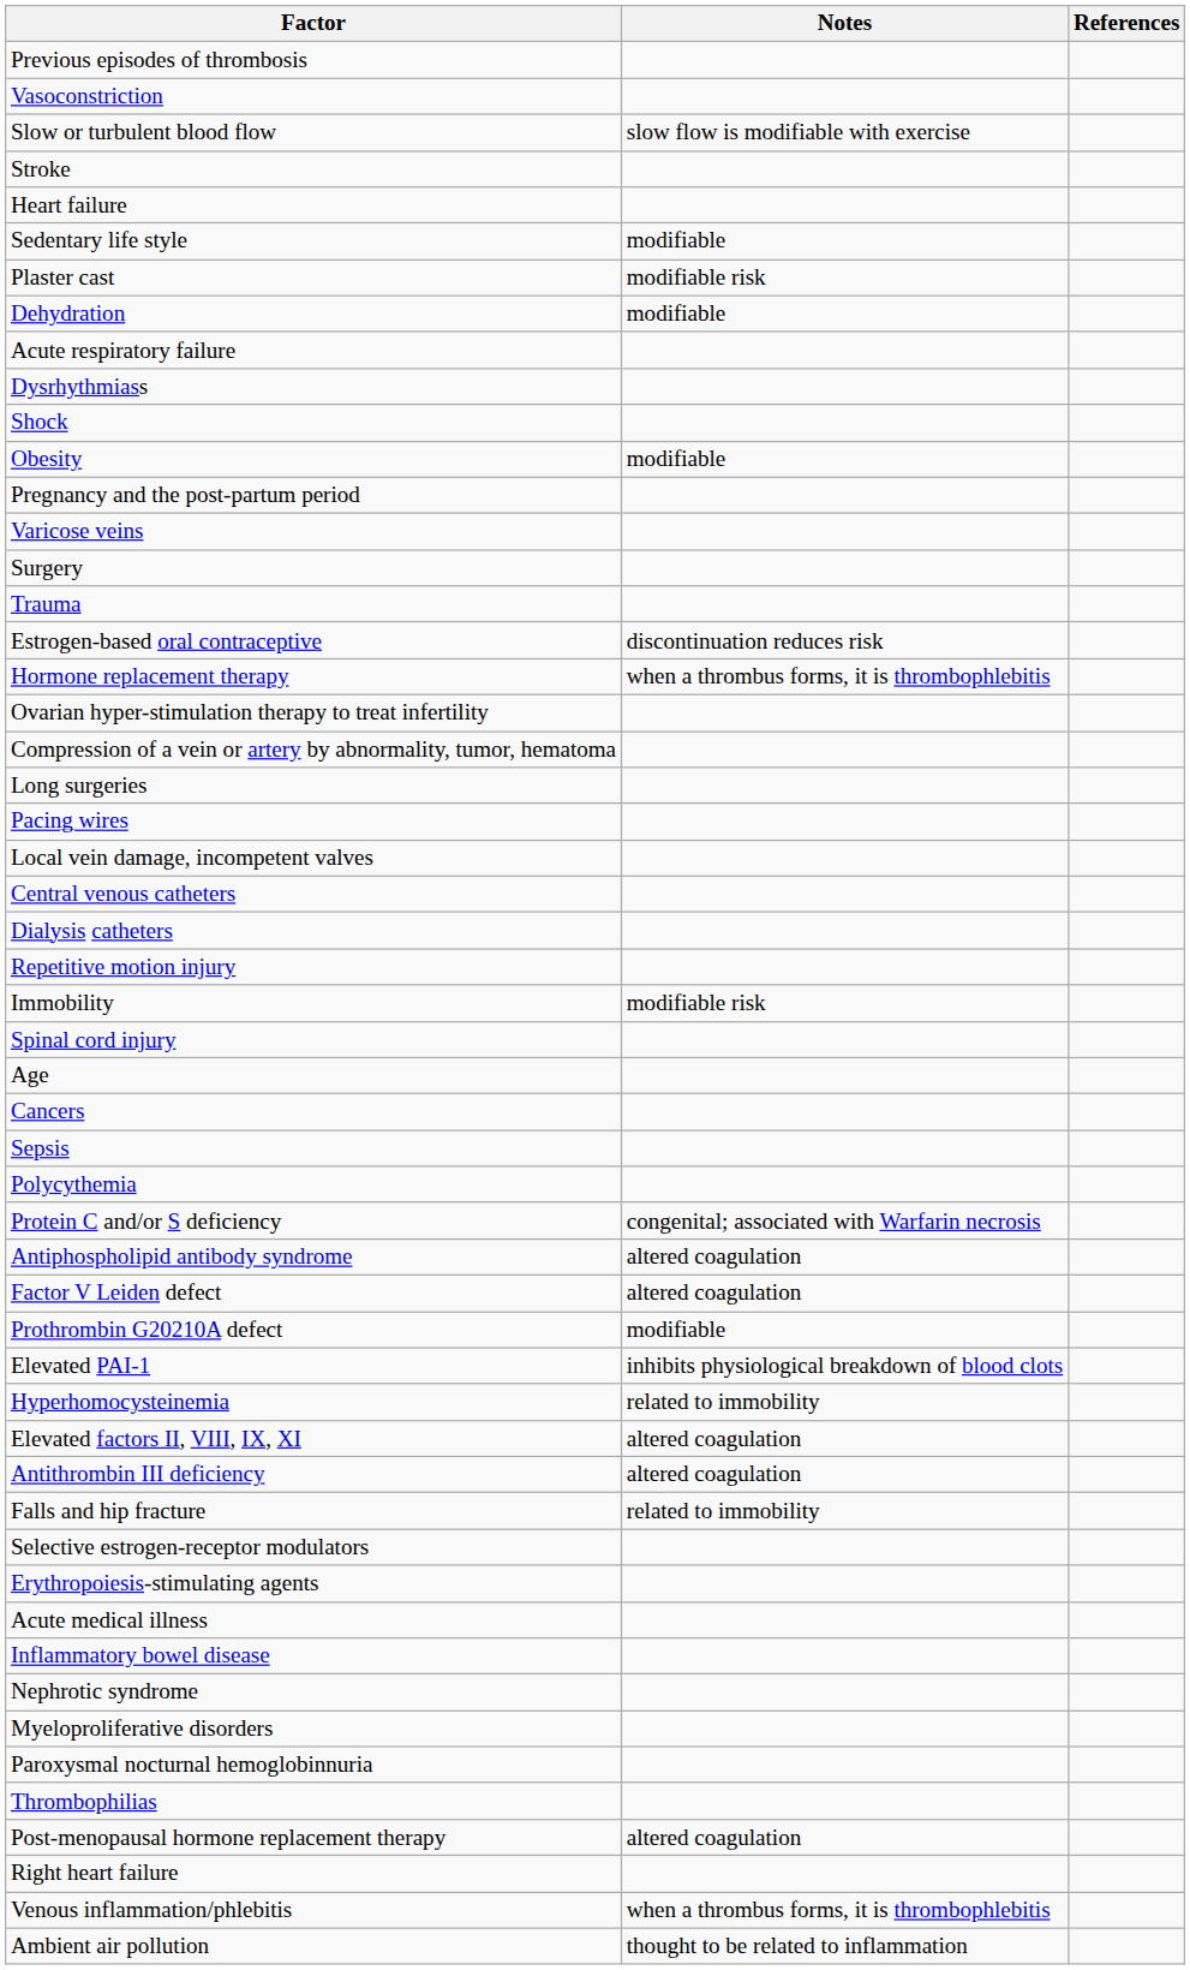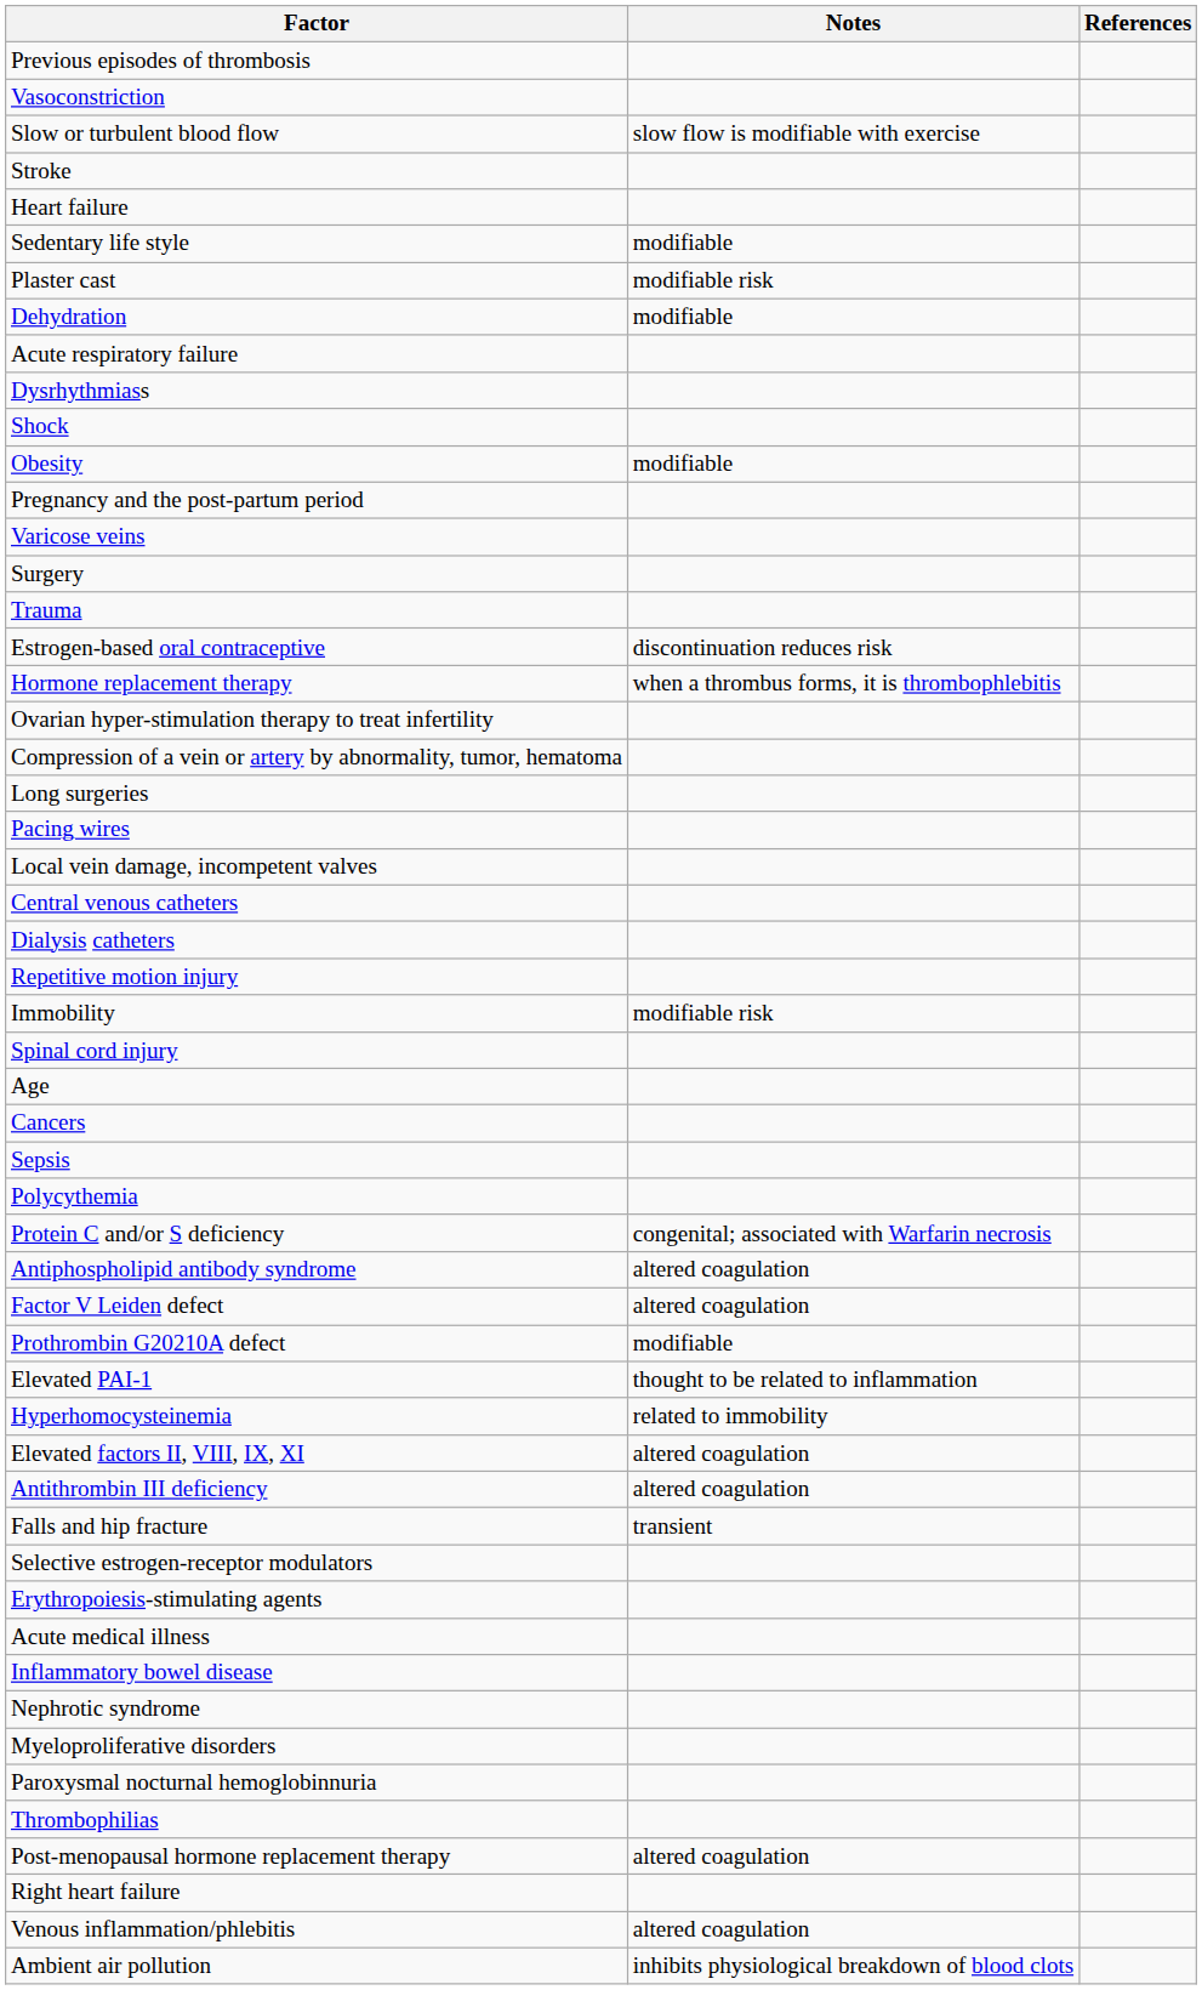Elevated PAI-1 | Notes: inhibits physiological breakdown of blood clots -> thought to be related to inflammation
Falls and hip fracture | Notes: related to immobility -> transient
Venous inflammation/phlebitis | Notes: when a thrombus forms, it is thrombophlebitis -> altered coagulation
Ambient air pollution | Notes: thought to be related to inflammation -> inhibits physiological breakdown of blood clots
